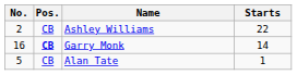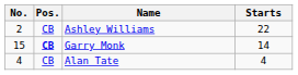Garry Monk | No.: 16 -> 15
Alan Tate | No.: 5 -> 4
Alan Tate | Starts: 1 -> 4
